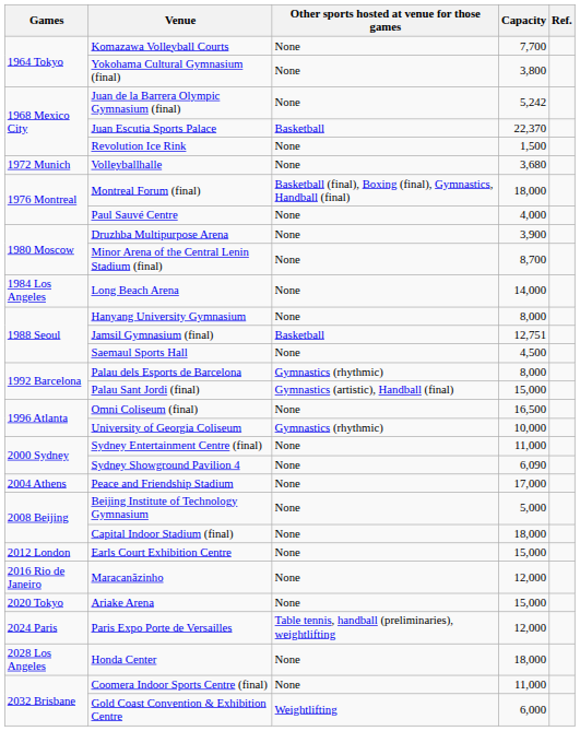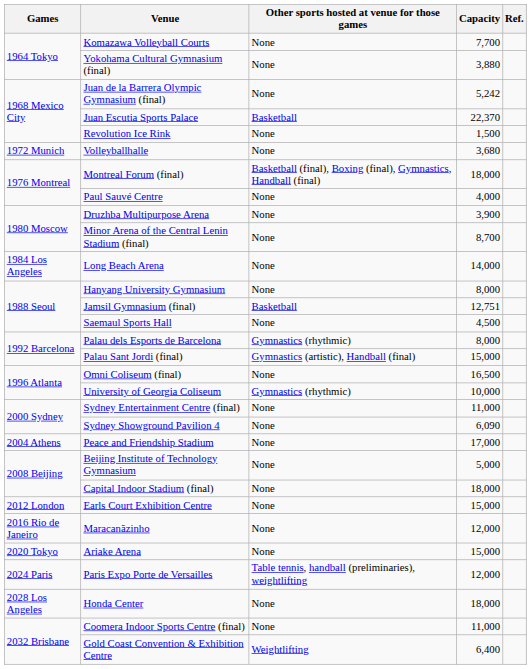Yokohama Cultural Gymnasium (final) | Capacity: 3,800 -> 3,880
Gold Coast Convention & Exhibition Centre | Capacity: 6,000 -> 6,400
